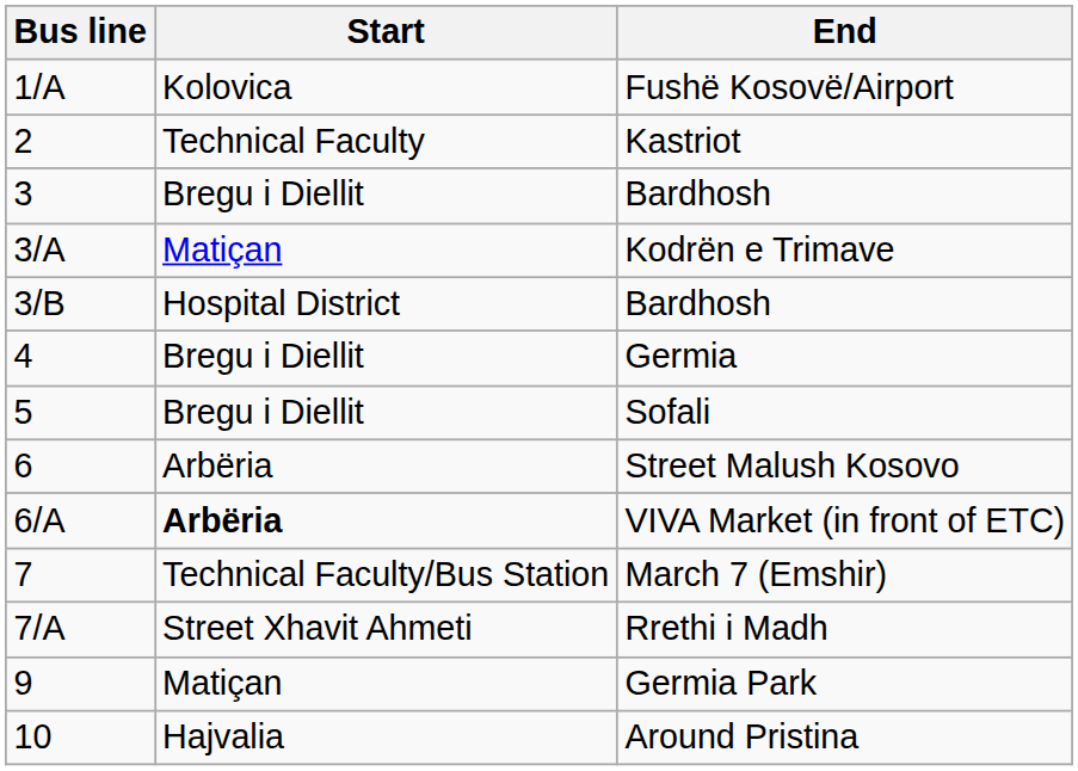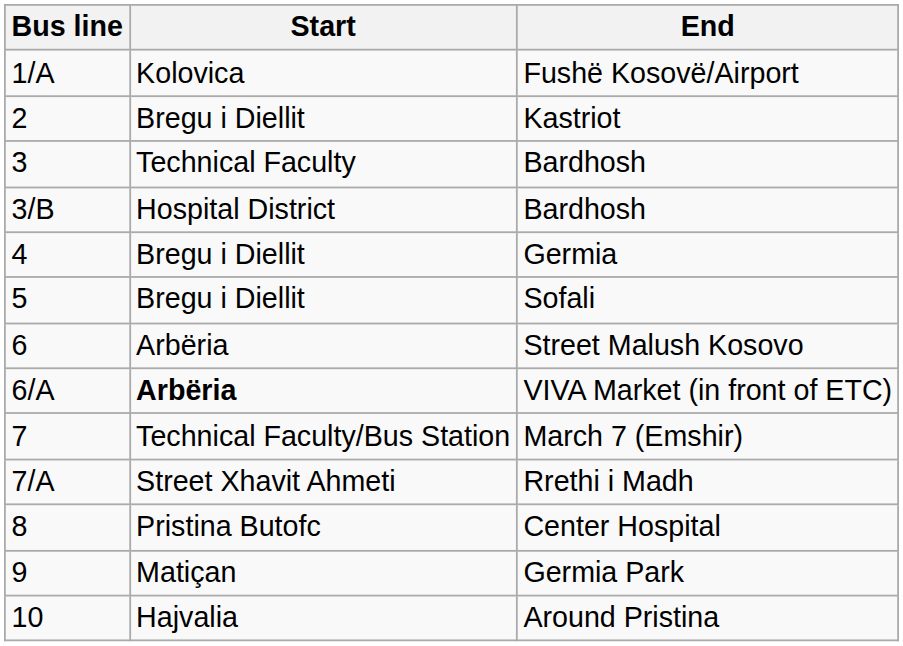Kastriot | Start: Technical Faculty -> Bregu i Diellit
3 / Bardhosh | Start: Bregu i Diellit -> Technical Faculty
- row: 3/A | Matiçan | Kodrën e Trimave
+ row: 8 | Pristina Butofc | Center Hospital
